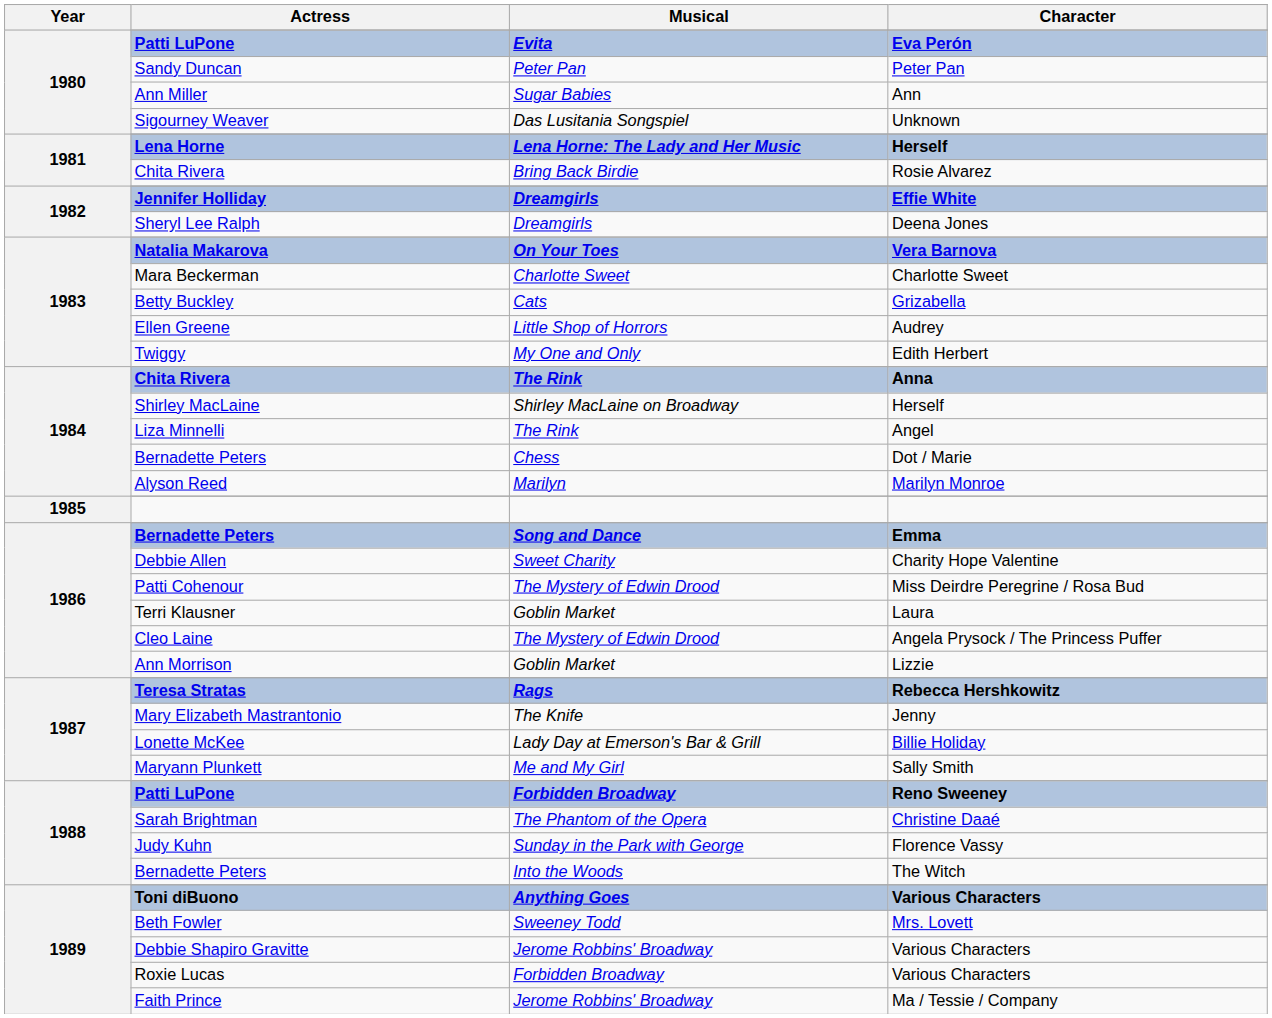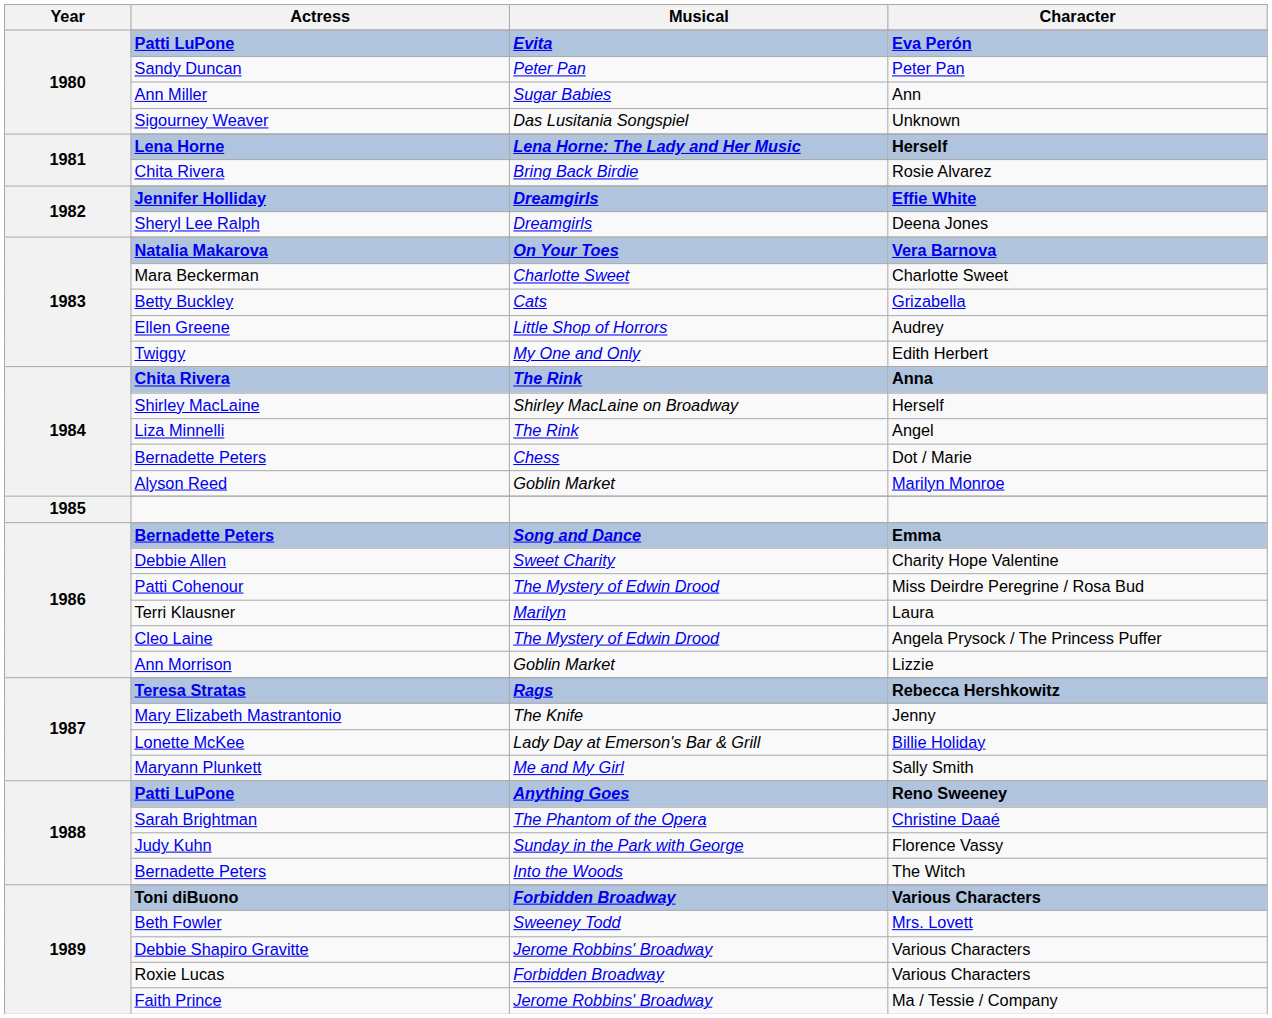Marilyn Monroe | Musical: Marilyn -> Goblin Market
Laura | Musical: Goblin Market -> Marilyn
Reno Sweeney | Musical: Forbidden Broadway -> Anything Goes
Toni diBuono / Various Characters | Musical: Anything Goes -> Forbidden Broadway
